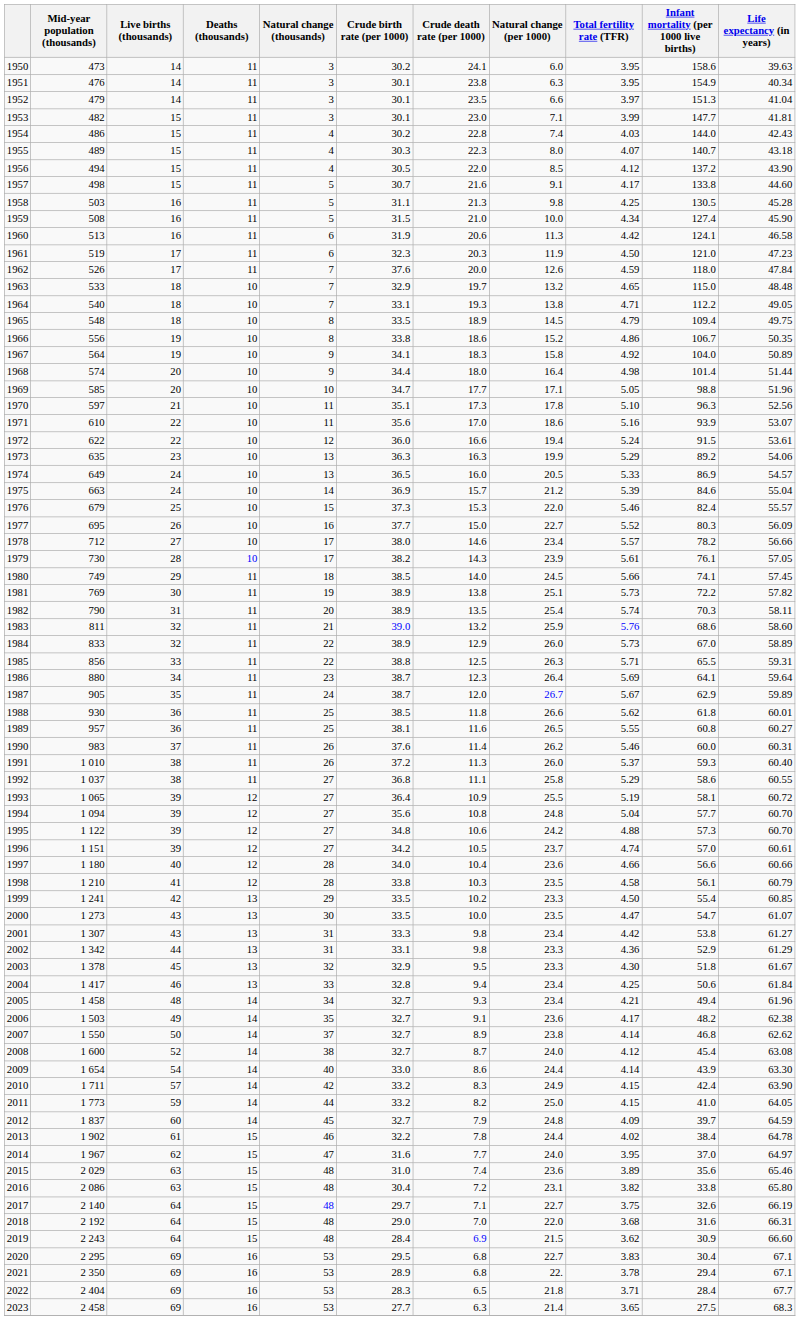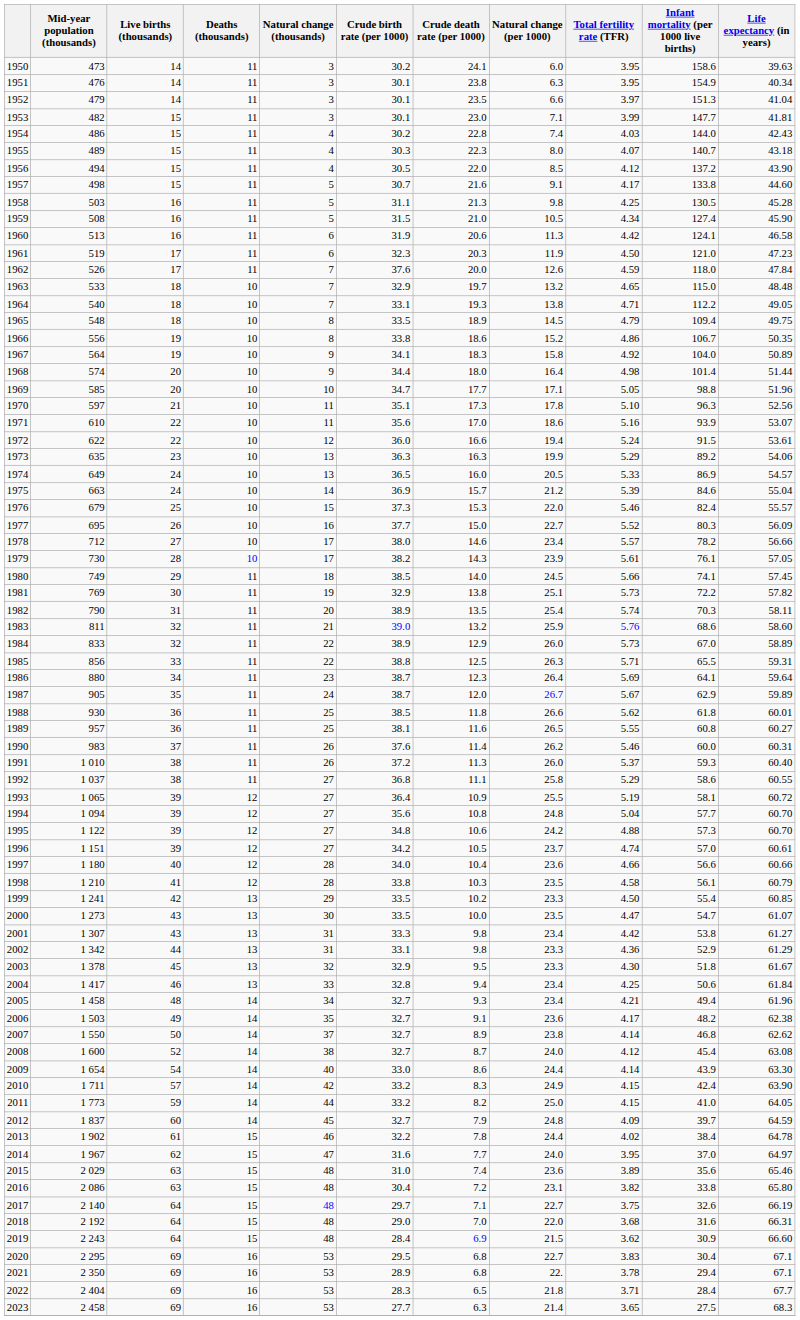1959 | Natural change (per 1000): 10.0 -> 10.5
1981 | Crude birth rate (per 1000): 38.9 -> 32.9
